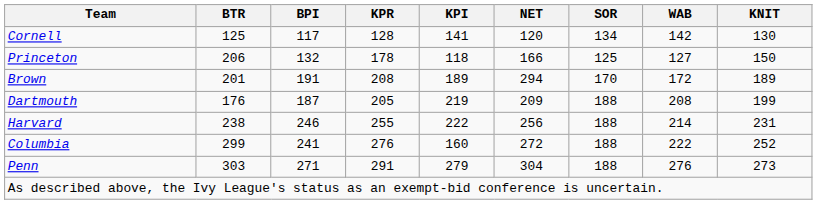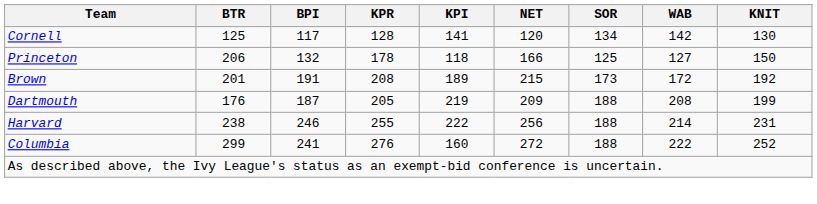Brown | NET: 294 -> 215
Brown | SOR: 170 -> 173
Brown | KNIT: 189 -> 192
- row: Penn | 303 | 271 | 291 | 279 | 304 | 188 | 276 | 273
